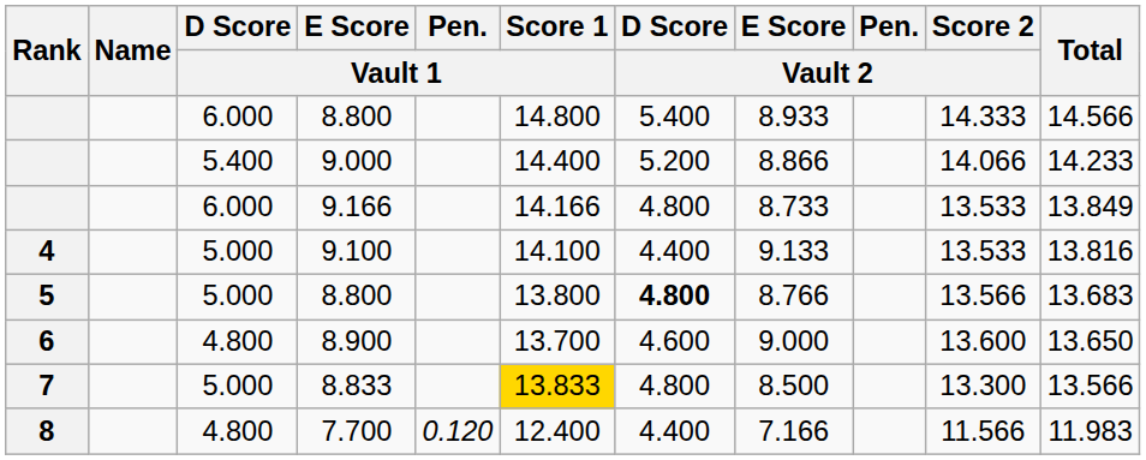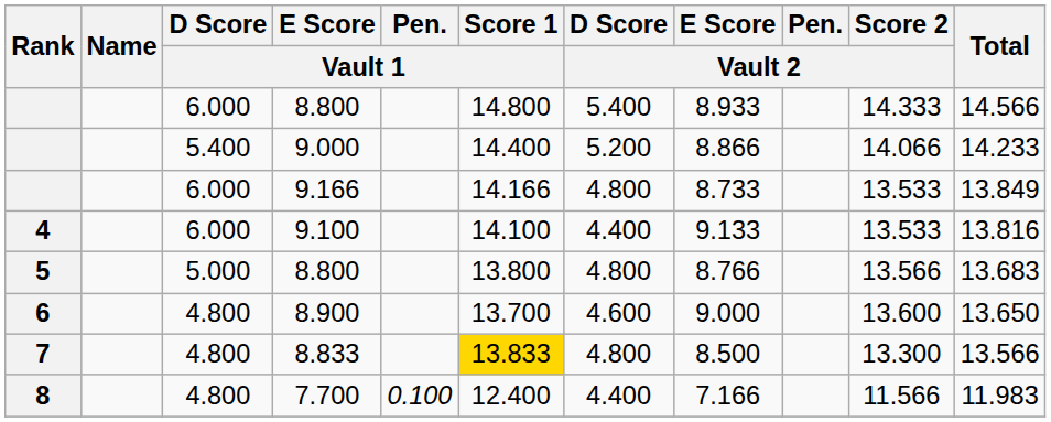9.100 | D Score / Vault 1: 5.000 -> 6.000
5 / 8.800 | D Score / Vault 2: bold -> normal
8.833 | D Score / Vault 1: 5.000 -> 4.800
7.700 | Pen. / Vault 1: 0.120 -> 0.100
